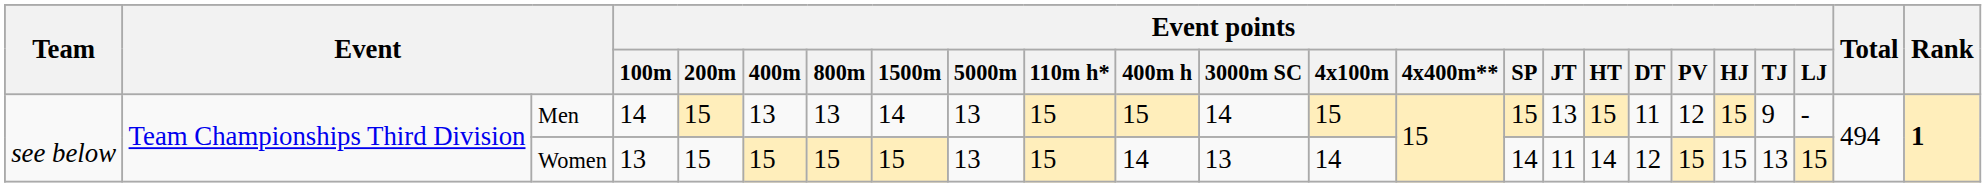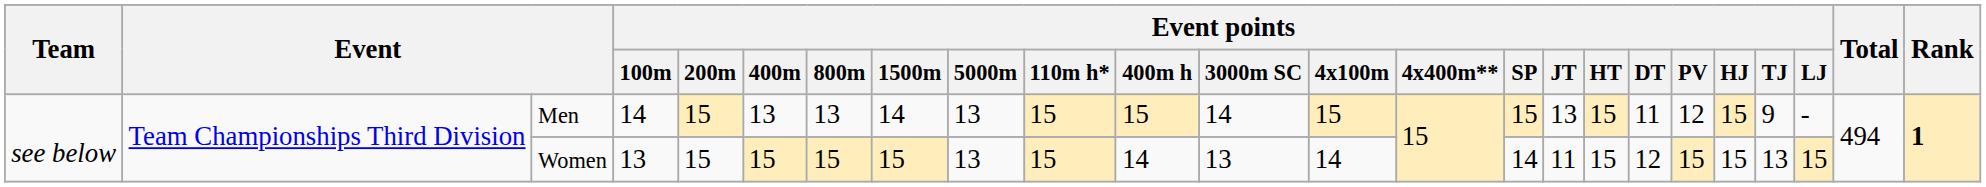Women | Event points / HT: 14 -> 15
